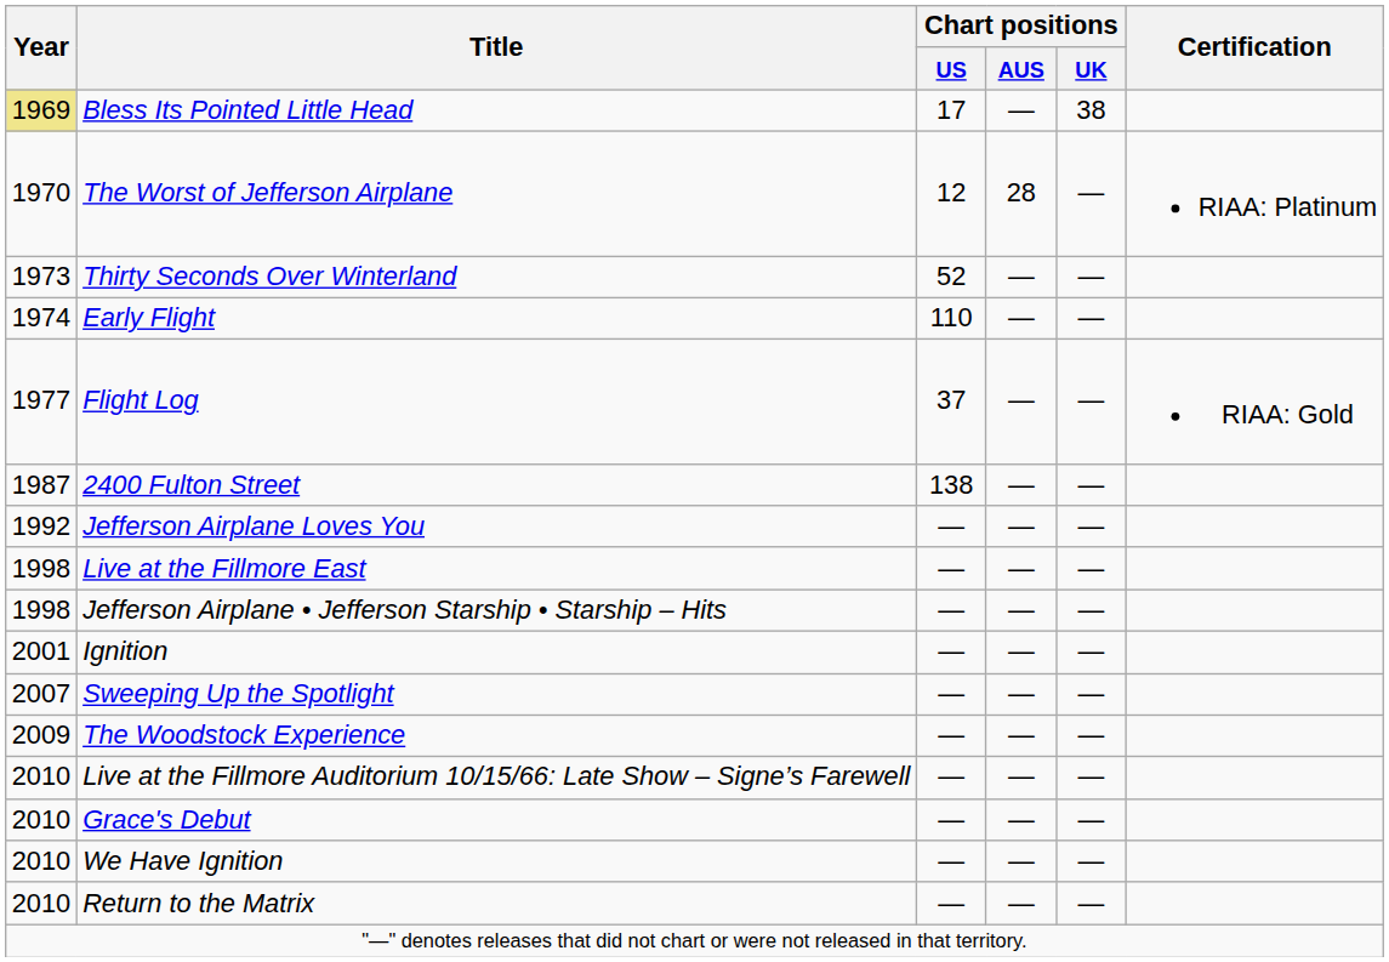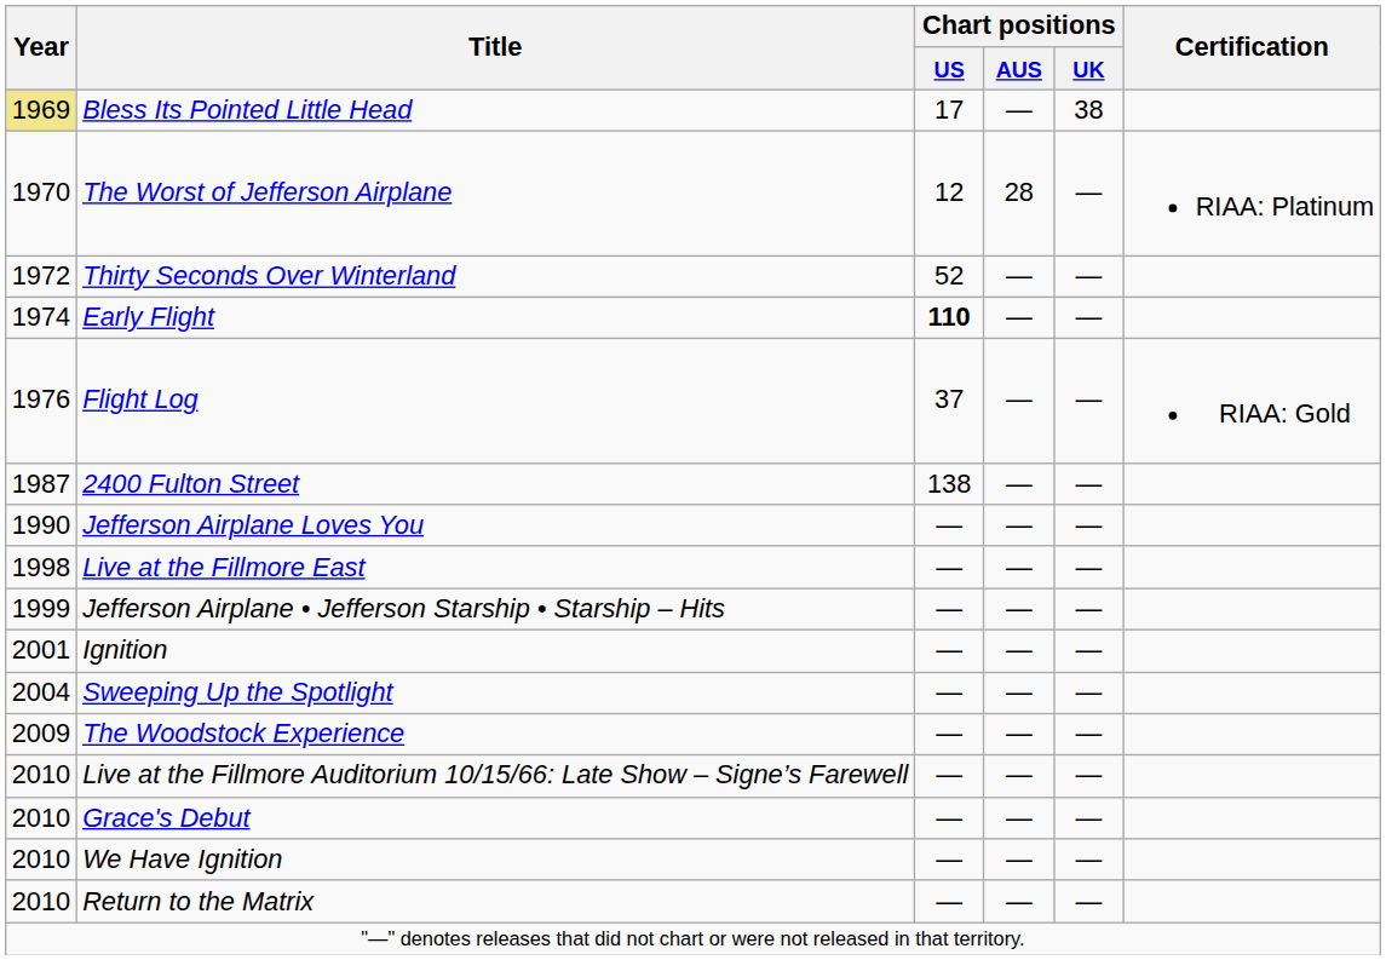Thirty Seconds Over Winterland | Year: 1973 -> 1972
Early Flight | Chart positions / US: normal -> bold
Flight Log | Year: 1977 -> 1976
Jefferson Airplane Loves You | Year: 1992 -> 1990
Jefferson Airplane • Jefferson Starship • Starship – Hits | Year: 1998 -> 1999
Sweeping Up the Spotlight | Year: 2007 -> 2004
